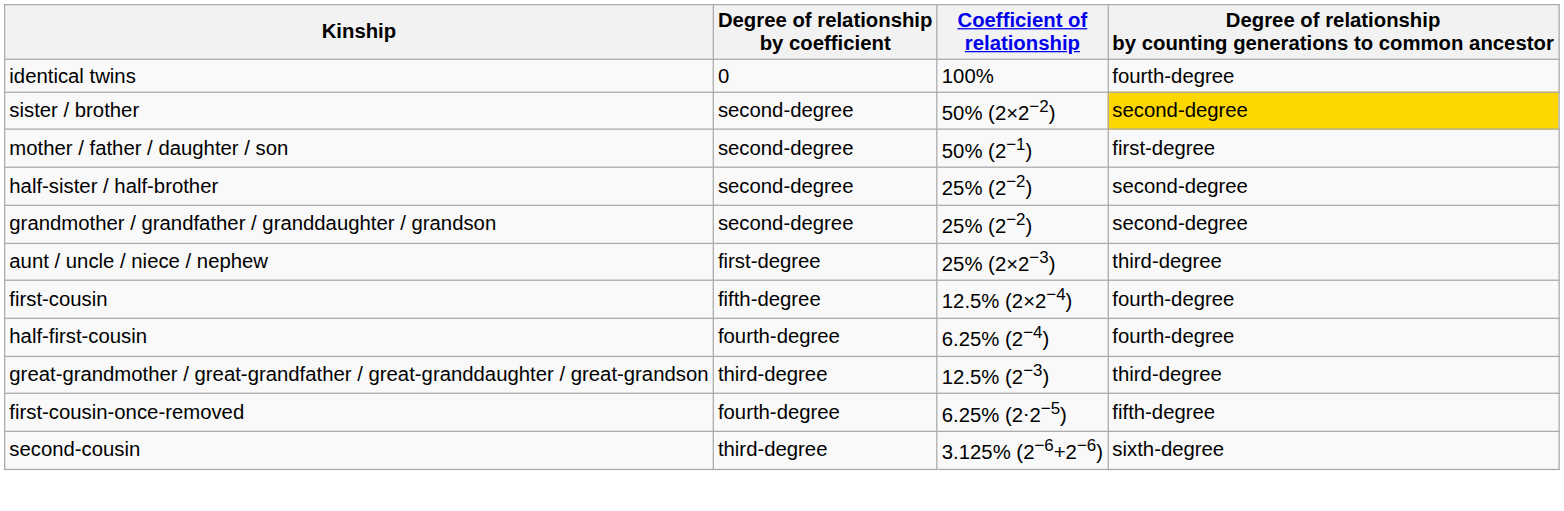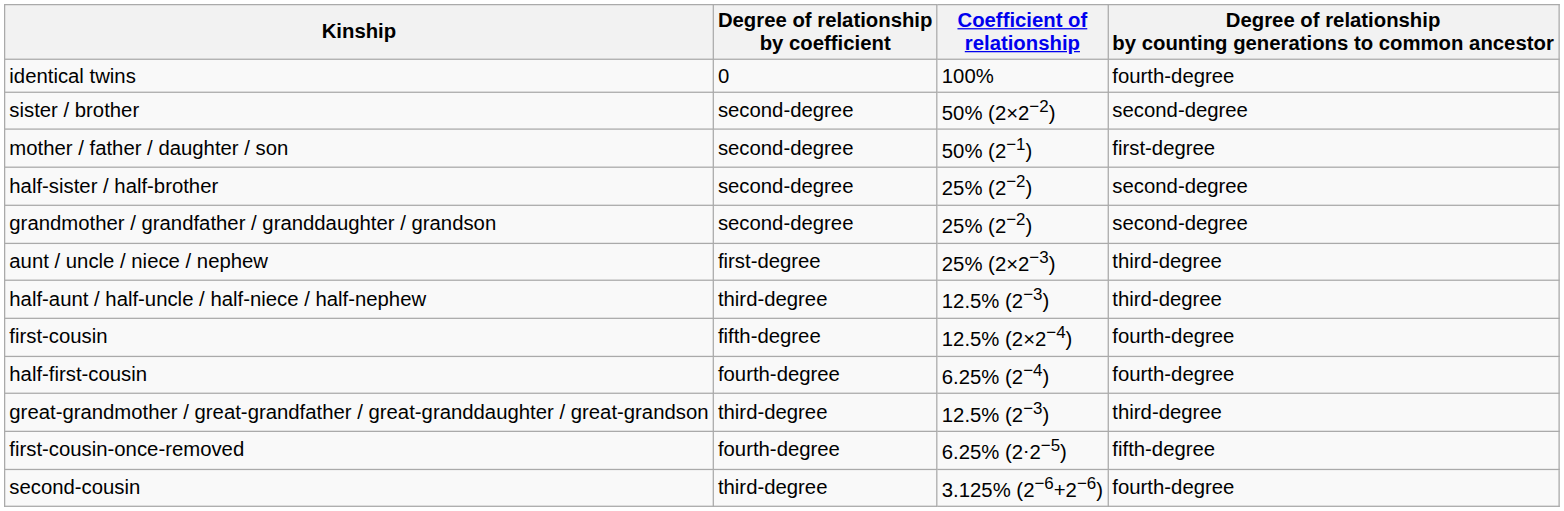sister / brother | column 4: gold background -> no background
+ row: half-aunt / half-uncle / half-niece / half-nephew | third-degree | 12.5% (2−3) | third-degree
second-cousin | column 4: sixth-degree -> fourth-degree
